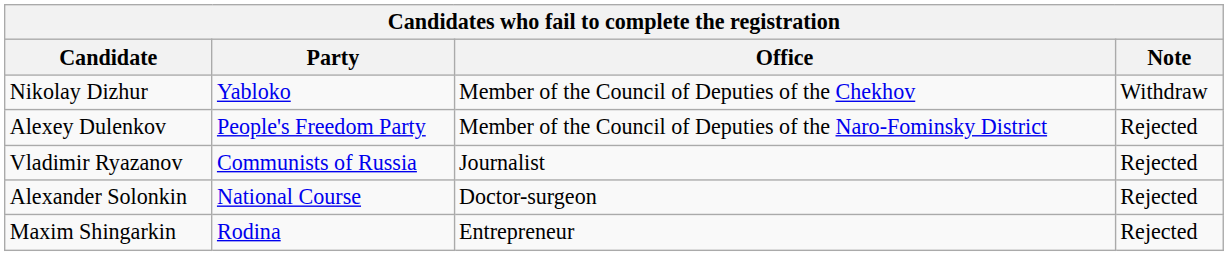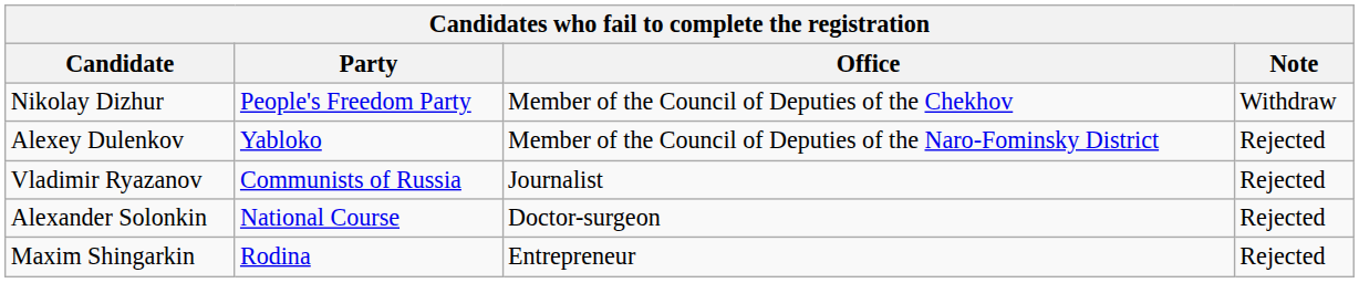Nikolay Dizhur | Party: Yabloko -> People's Freedom Party
Alexey Dulenkov | Party: People's Freedom Party -> Yabloko
